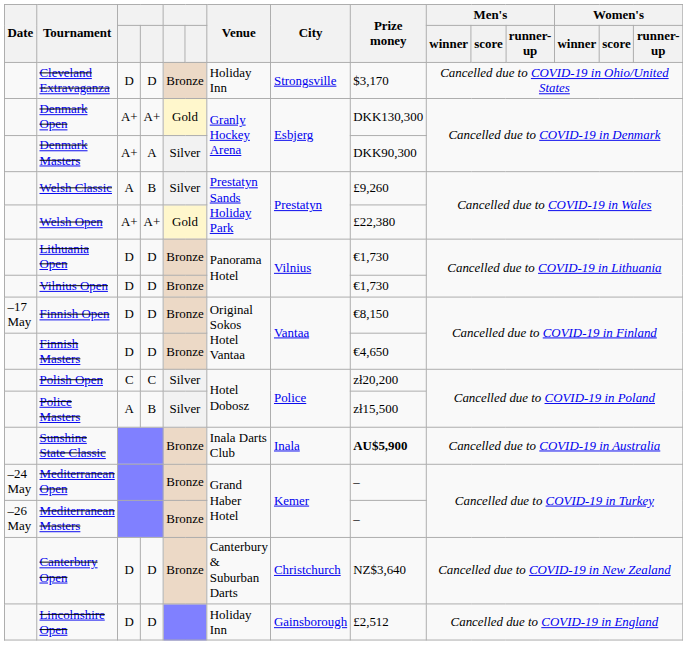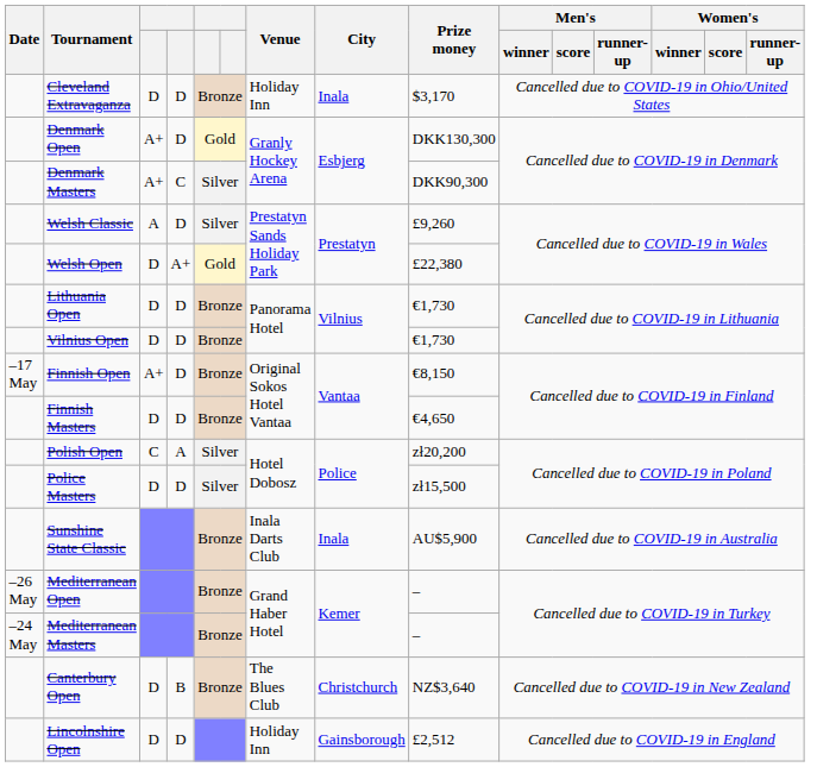Cleveland Extravaganza | City: Strongsville -> Inala
Denmark Open | column 4: A+ -> D
Denmark Masters | column 4: A -> C
Welsh Classic | column 4: B -> D
Welsh Open | column 3: A+ -> D
Finnish Open | column 3: D -> A+
Polish Open | column 4: C -> A
Police Masters | column 3: A -> D
Police Masters | column 4: B -> D
Sunshine State Classic | Prize money: bold -> normal
Mediterranean Open | Date: –24 May -> –26 May
Mediterranean Masters | Date: –26 May -> –24 May
Canterbury Open | column 4: D -> B
Canterbury Open | Venue: Canterbury & Suburban Darts -> The Blues Club
